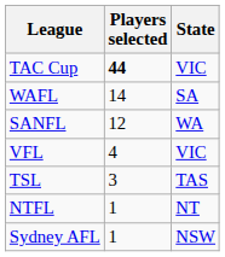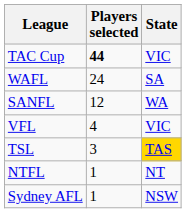WAFL | Players selected: 14 -> 24
TSL | State: no background -> gold background
